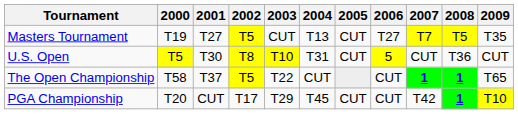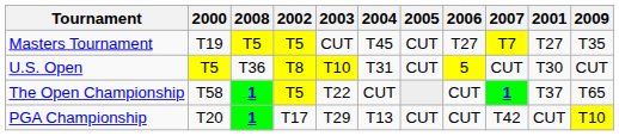columns swapped: 2001 <-> 2008
Masters Tournament | 2004: T13 -> T45
PGA Championship | 2004: T45 -> T13
